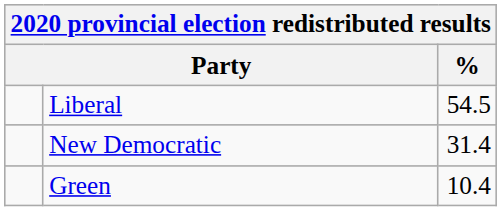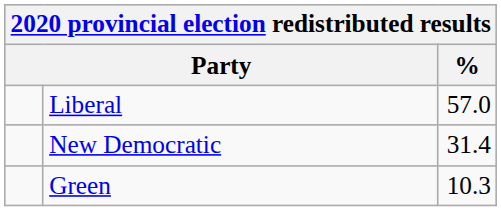Liberal | %: 54.5 -> 57.0
Green | %: 10.4 -> 10.3
